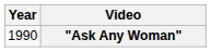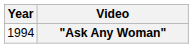"Ask Any Woman" | Year: 1990 -> 1994
